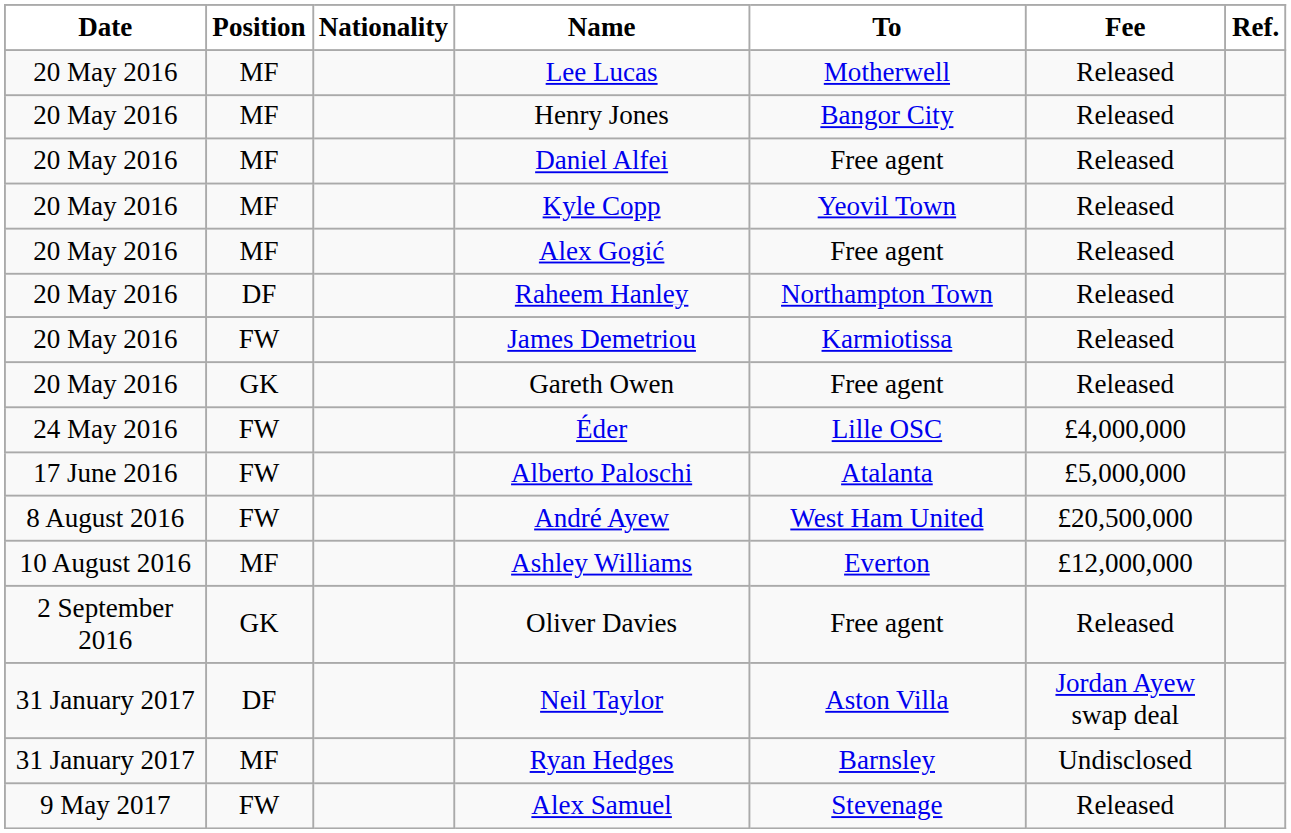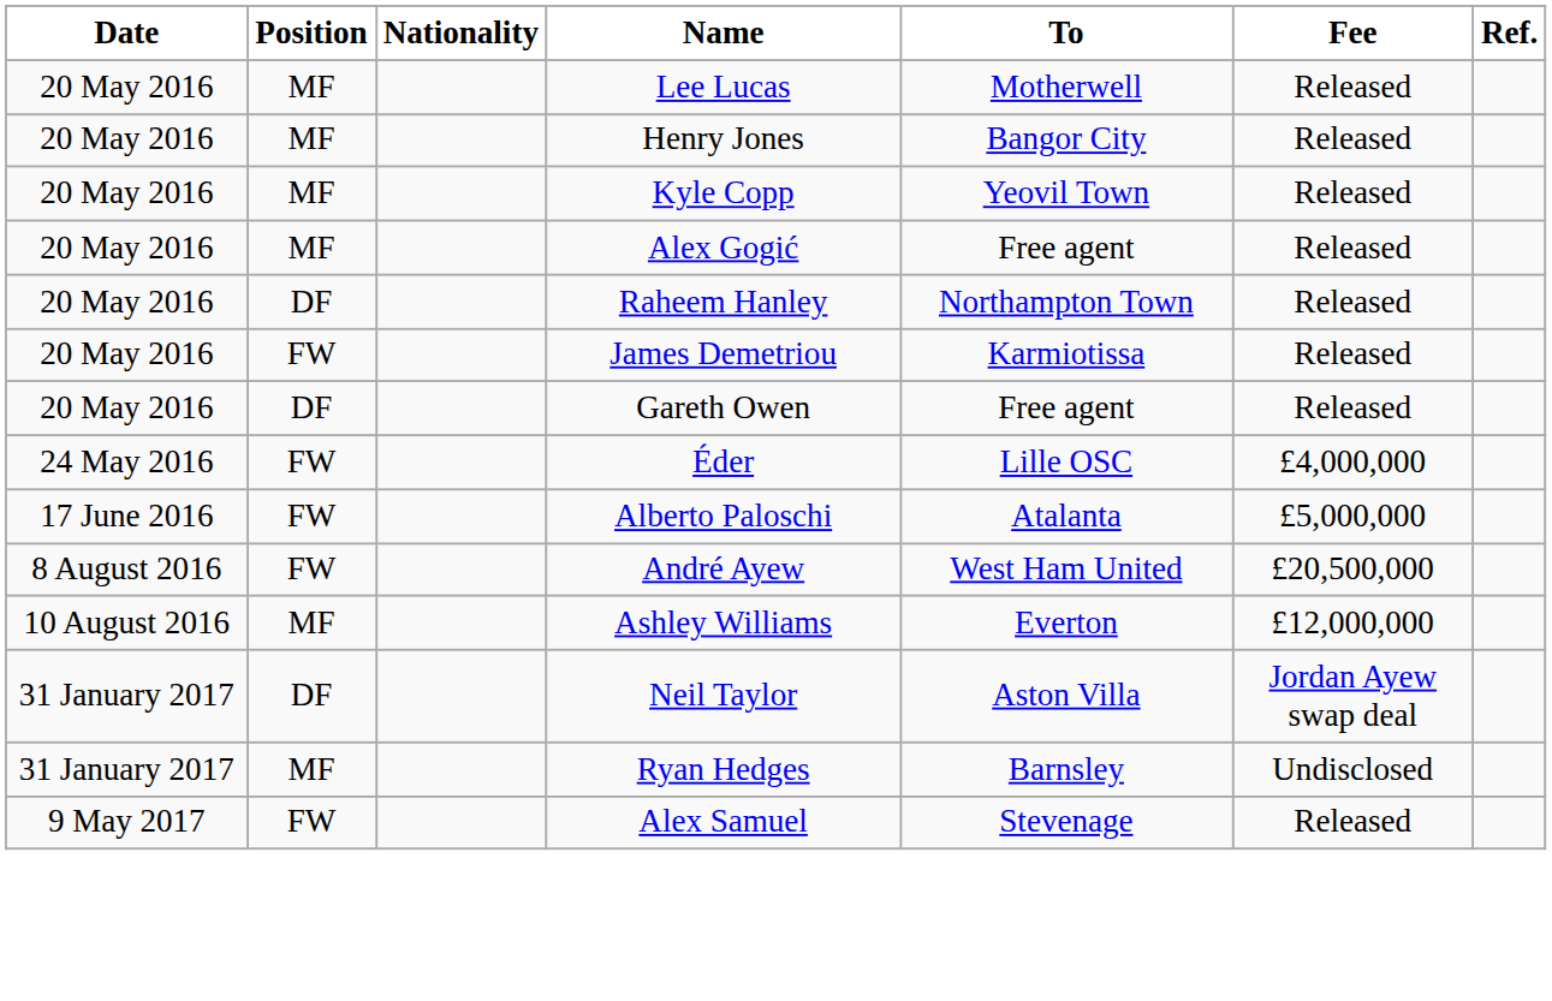- row: 20 May 2016 | MF | Daniel Alfei | Free agent | Released
Gareth Owen | Position: GK -> DF
- row: 2 September 2016 | GK | Oliver Davies | Free agent | Released
